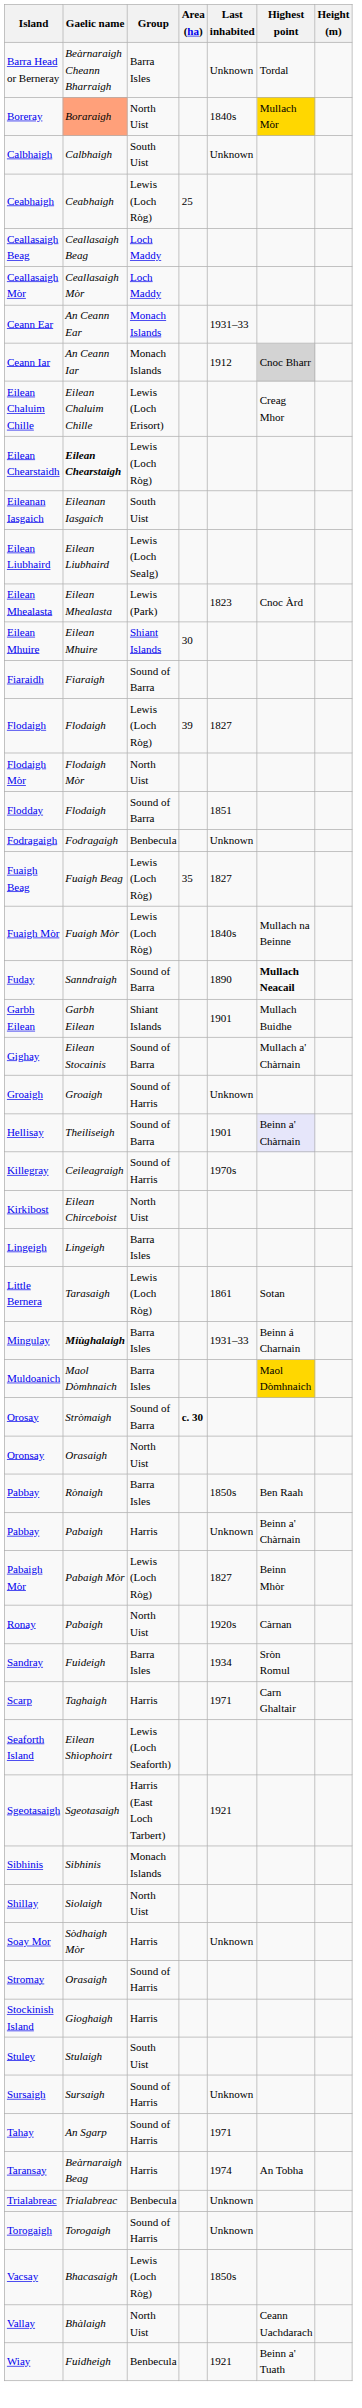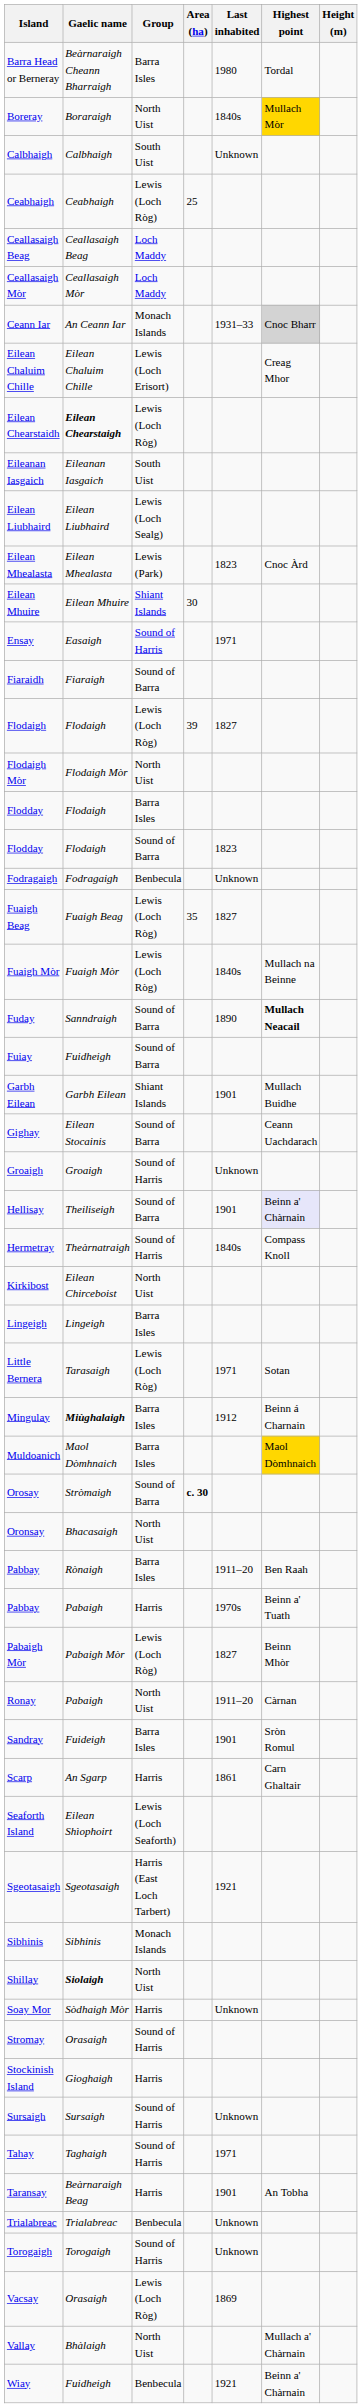Barra Head or Berneray | Last inhabited: Unknown -> 1980
Boreray | Gaelic name: lightsalmon background -> no background
- row: Ceann Ear | An Ceann Ear | Monach Islands | 1931–33
Ceann Iar | Last inhabited: 1912 -> 1931–33
+ row: Ensay | Easaigh | Sound of Harris | 1971
+ row: Flodday | Flodaigh | Barra Isles
Flodday / Sound of Barra | Last inhabited: 1851 -> 1823
+ row: Fuiay | Fuidheigh | Sound of Barra
Gighay | Highest point: Mullach a' Chàrnain -> Ceann Uachdarach
+ row: Hermetray | Theàrnatraigh | Sound of Harris | 1840s | Compass Knoll
- row: Killegray | Ceileagraigh | Sound of Harris | 1970s
Little Bernera | Last inhabited: 1861 -> 1971
Mingulay | Last inhabited: 1931–33 -> 1912
Oronsay | Gaelic name: Orasaigh -> Bhacasaigh
Pabbay / Barra Isles | Last inhabited: 1850s -> 1911–20
Pabbay / Harris | Last inhabited: Unknown -> 1970s
Pabbay / Harris | Highest point: Beinn a' Chàrnain -> Beinn a' Tuath
Ronay | Last inhabited: 1920s -> 1911–20
Sandray | Last inhabited: 1934 -> 1901
Scarp | Gaelic name: Taghaigh -> An Sgarp
Scarp | Last inhabited: 1971 -> 1861
Shillay | Gaelic name: normal -> bold
- row: Stuley | Stulaigh | South Uist
Tahay | Gaelic name: An Sgarp -> Taghaigh
Taransay | Last inhabited: 1974 -> 1901
Vacsay | Gaelic name: Bhacasaigh -> Orasaigh
Vacsay | Last inhabited: 1850s -> 1869
Vallay | Highest point: Ceann Uachdarach -> Mullach a' Chàrnain
Wiay | Highest point: Beinn a' Tuath -> Beinn a' Chàrnain
